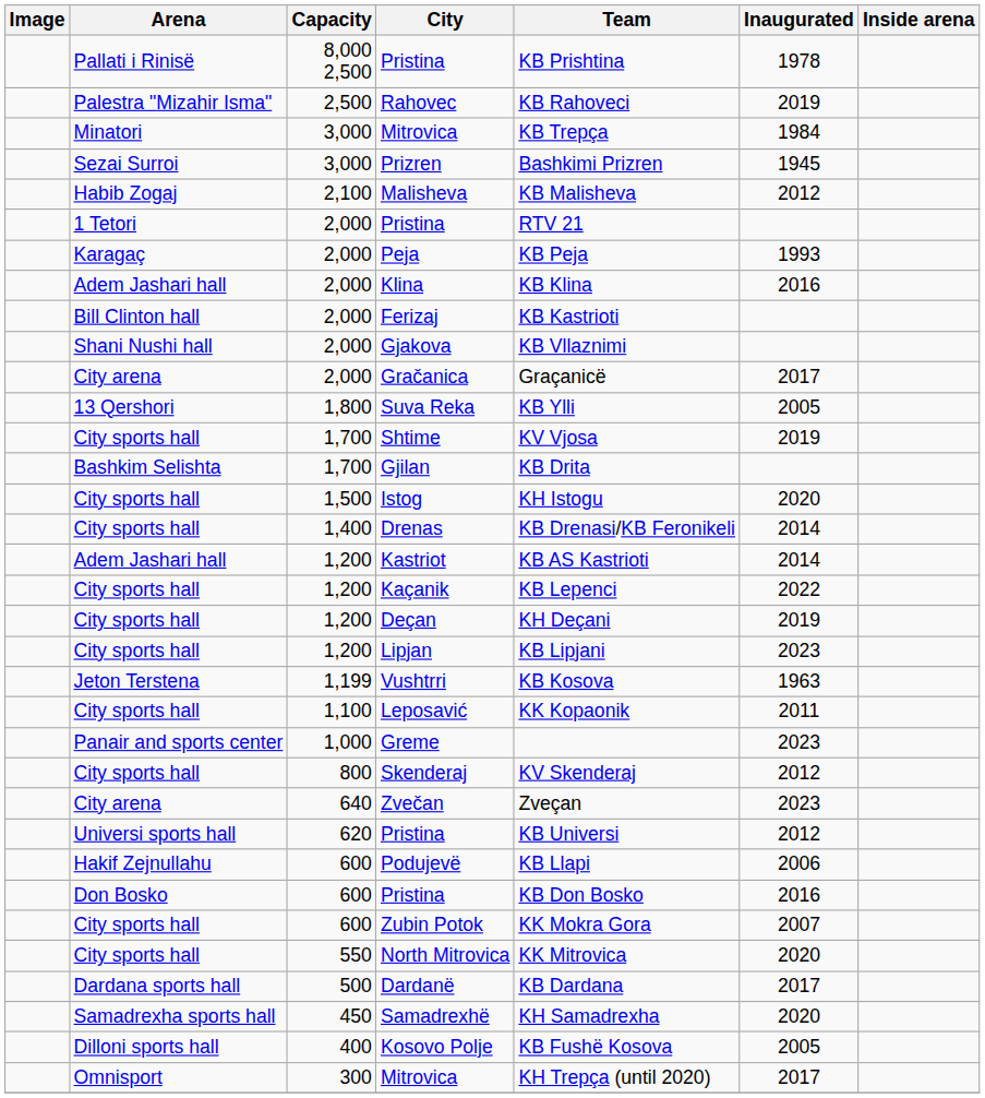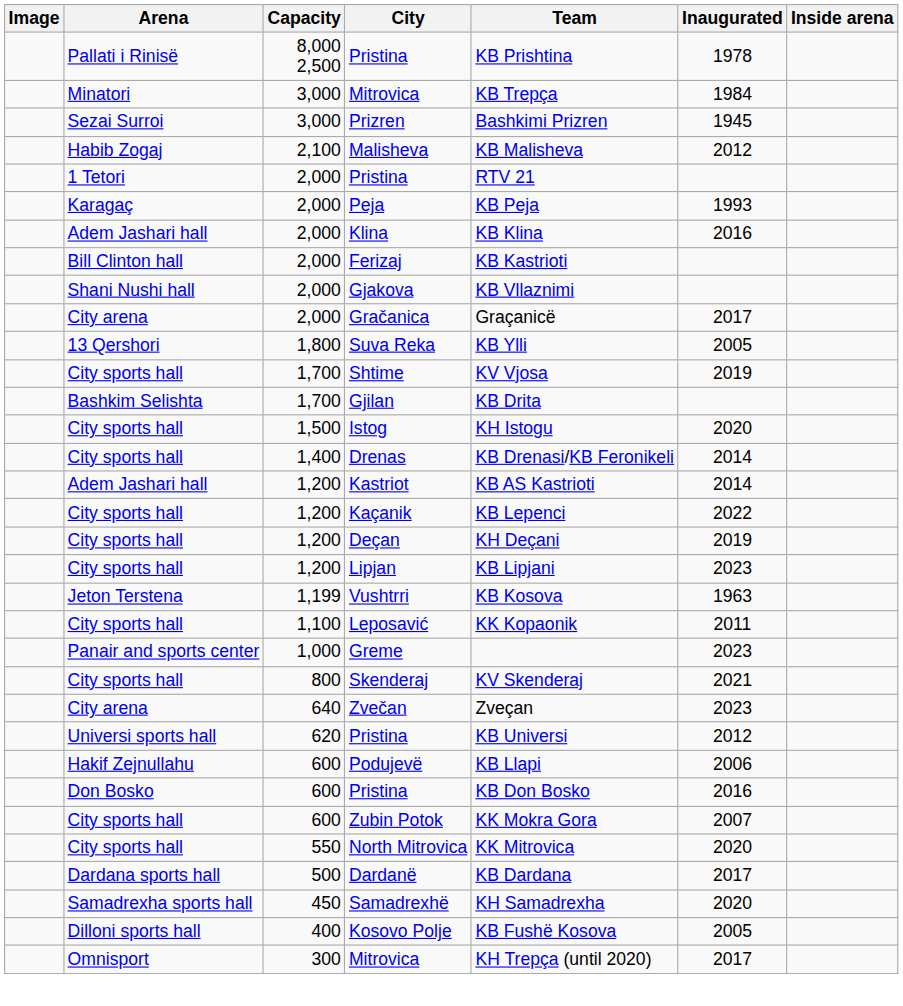- row: Palestra "Mizahir Isma" | 2,500 | Rahovec | KB Rahoveci | 2019
Skenderaj | Inaugurated: 2012 -> 2021
